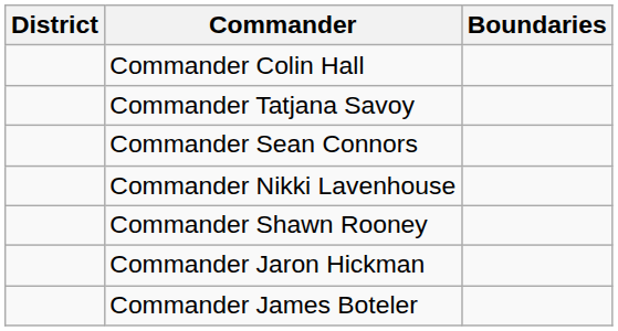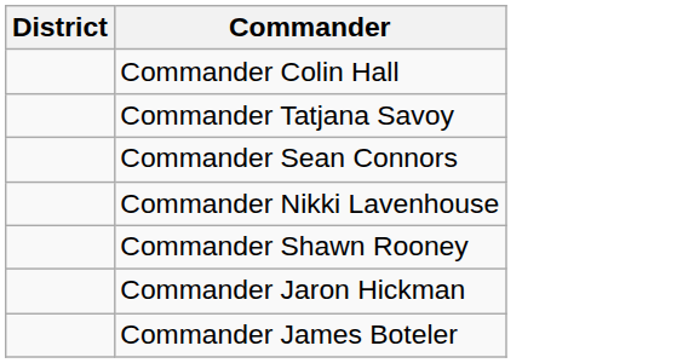- column: Boundaries
